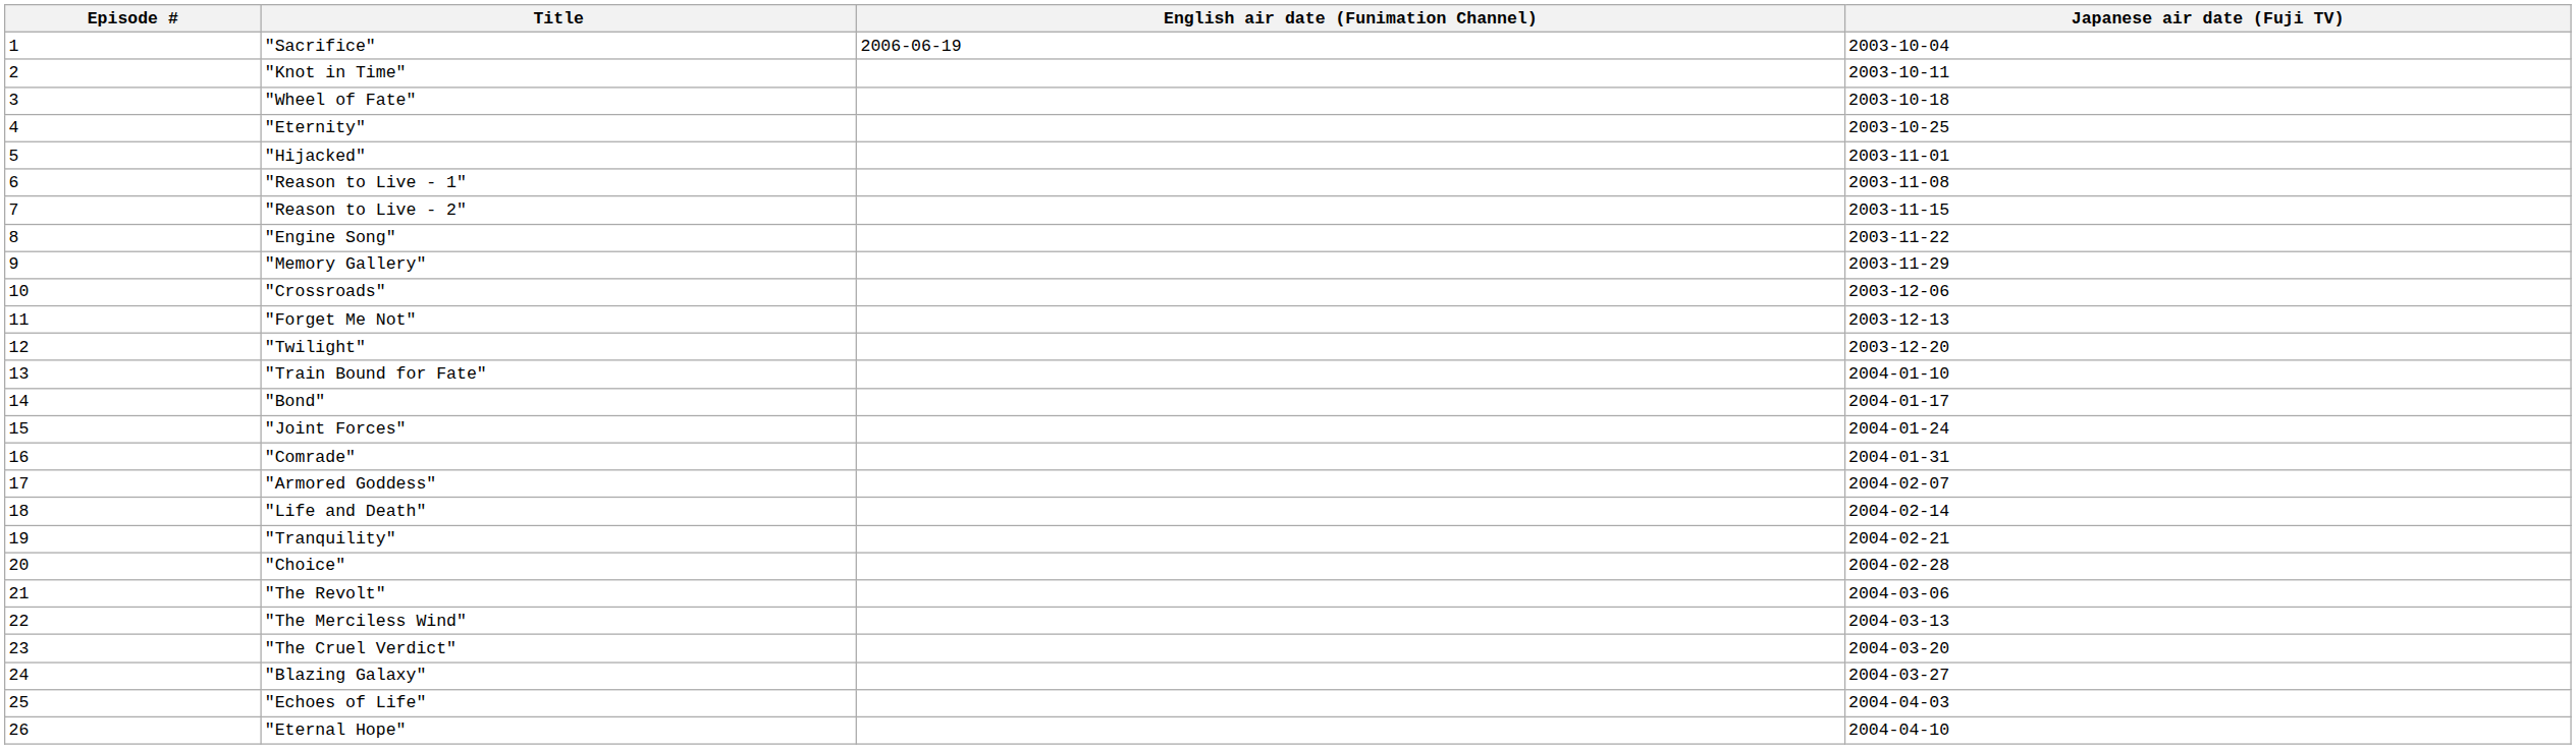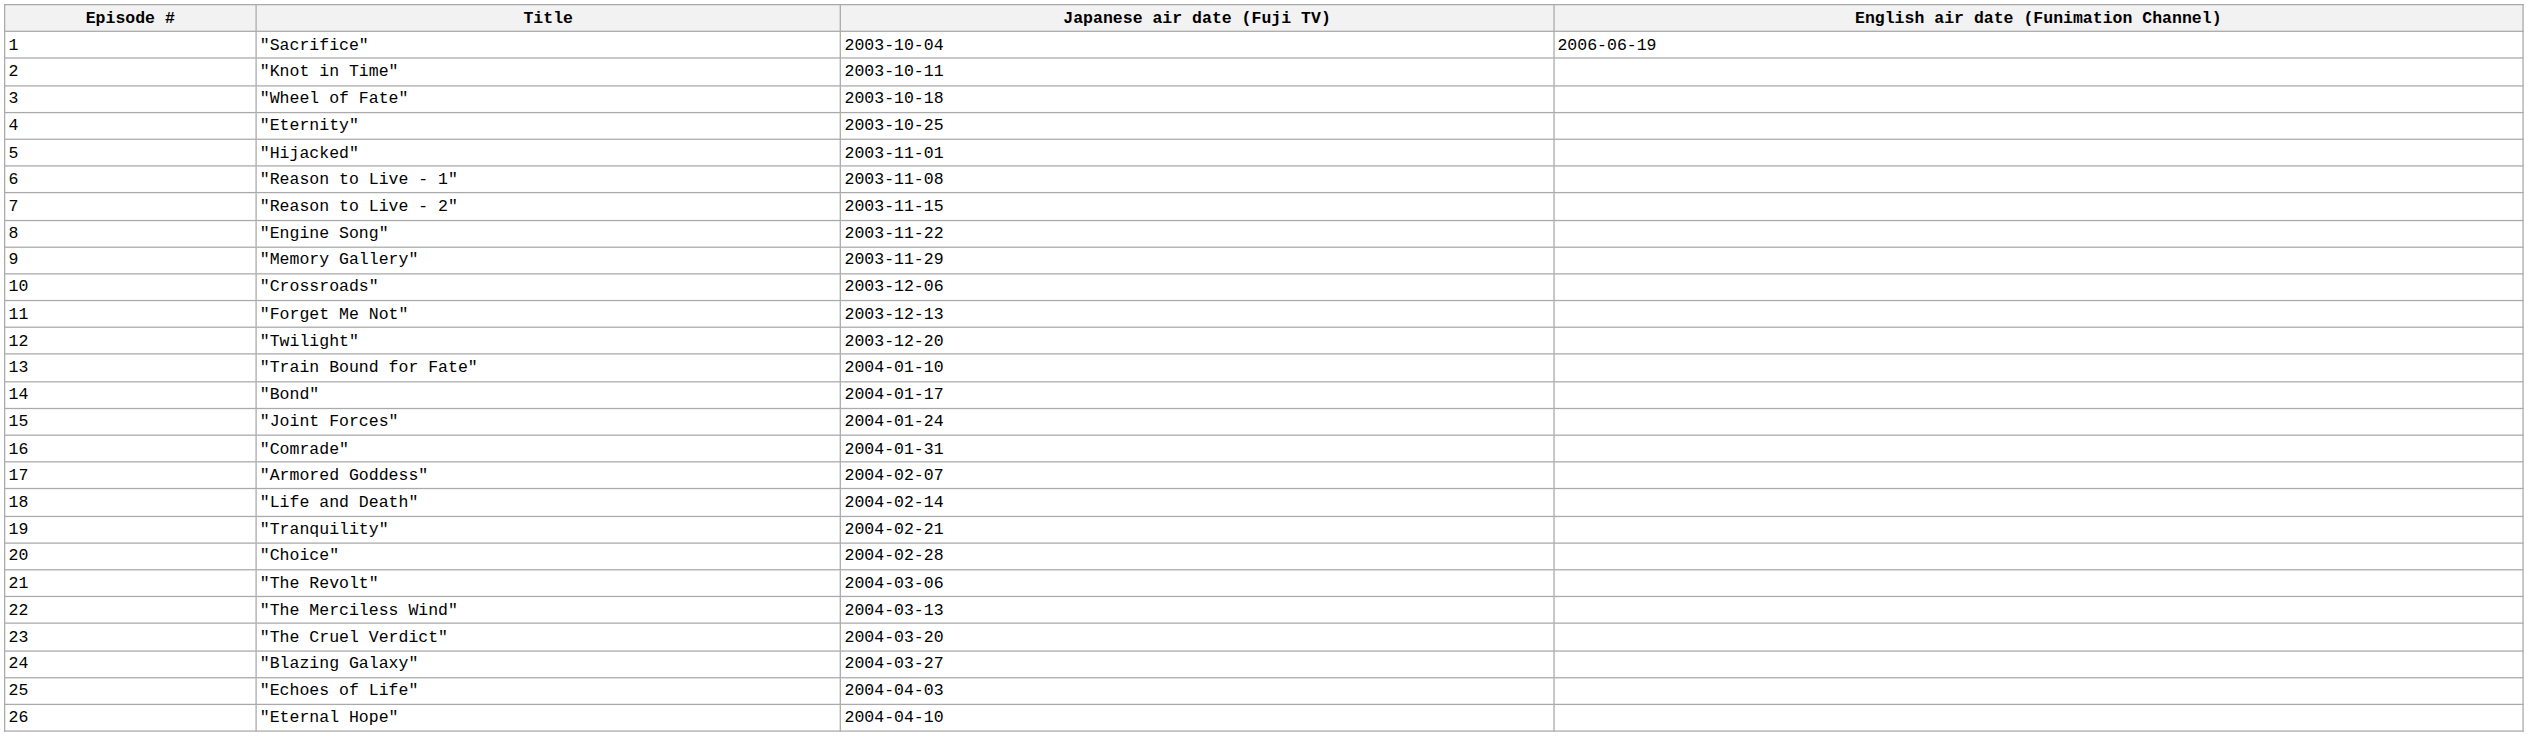columns swapped: Japanese air date (Fuji TV) <-> English air date (Funimation Channel)
